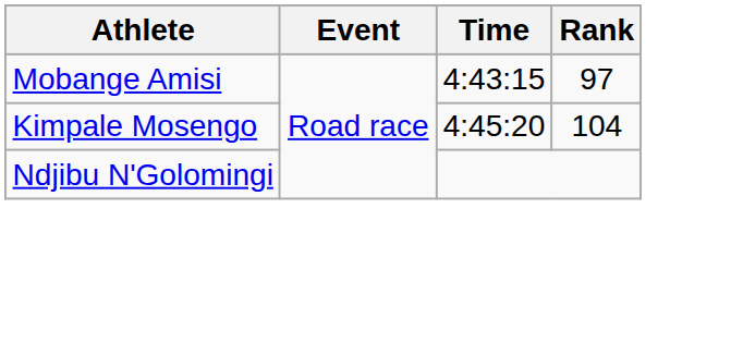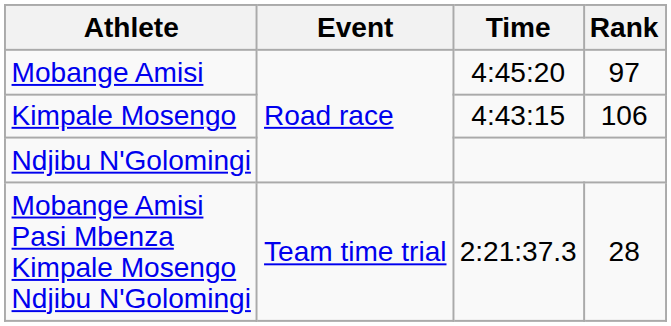Mobange Amisi | Time: 4:43:15 -> 4:45:20
Kimpale Mosengo | Time: 4:45:20 -> 4:43:15
Kimpale Mosengo | Rank: 104 -> 106
+ row: Mobange Amisi Pasi Mbenza Kimpale Mosengo Ndjibu N'Golomingi | Team time trial | 2:21:37.3 | 28
